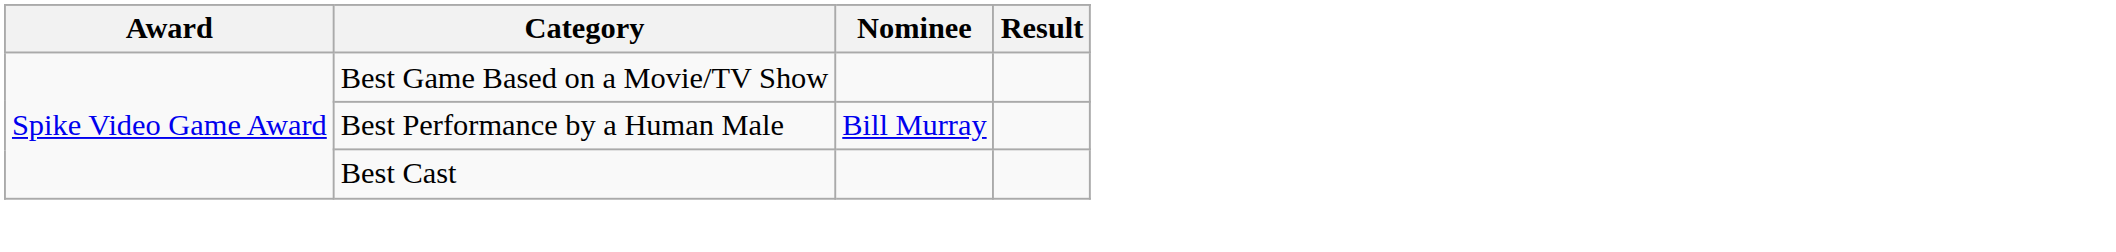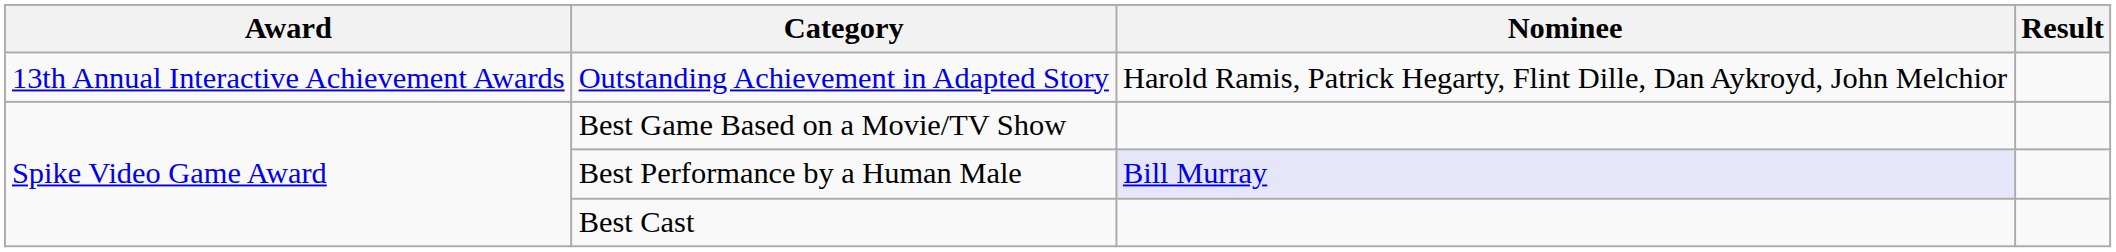+ row: 13th Annual Interactive Achievement Awards | Outstanding Achievement in Adapted Story | Harold Ramis, Patrick Hegarty, Flint Dille, Dan Aykroyd, John Melchior
Best Performance by a Human Male | Nominee: no background -> lavender background
